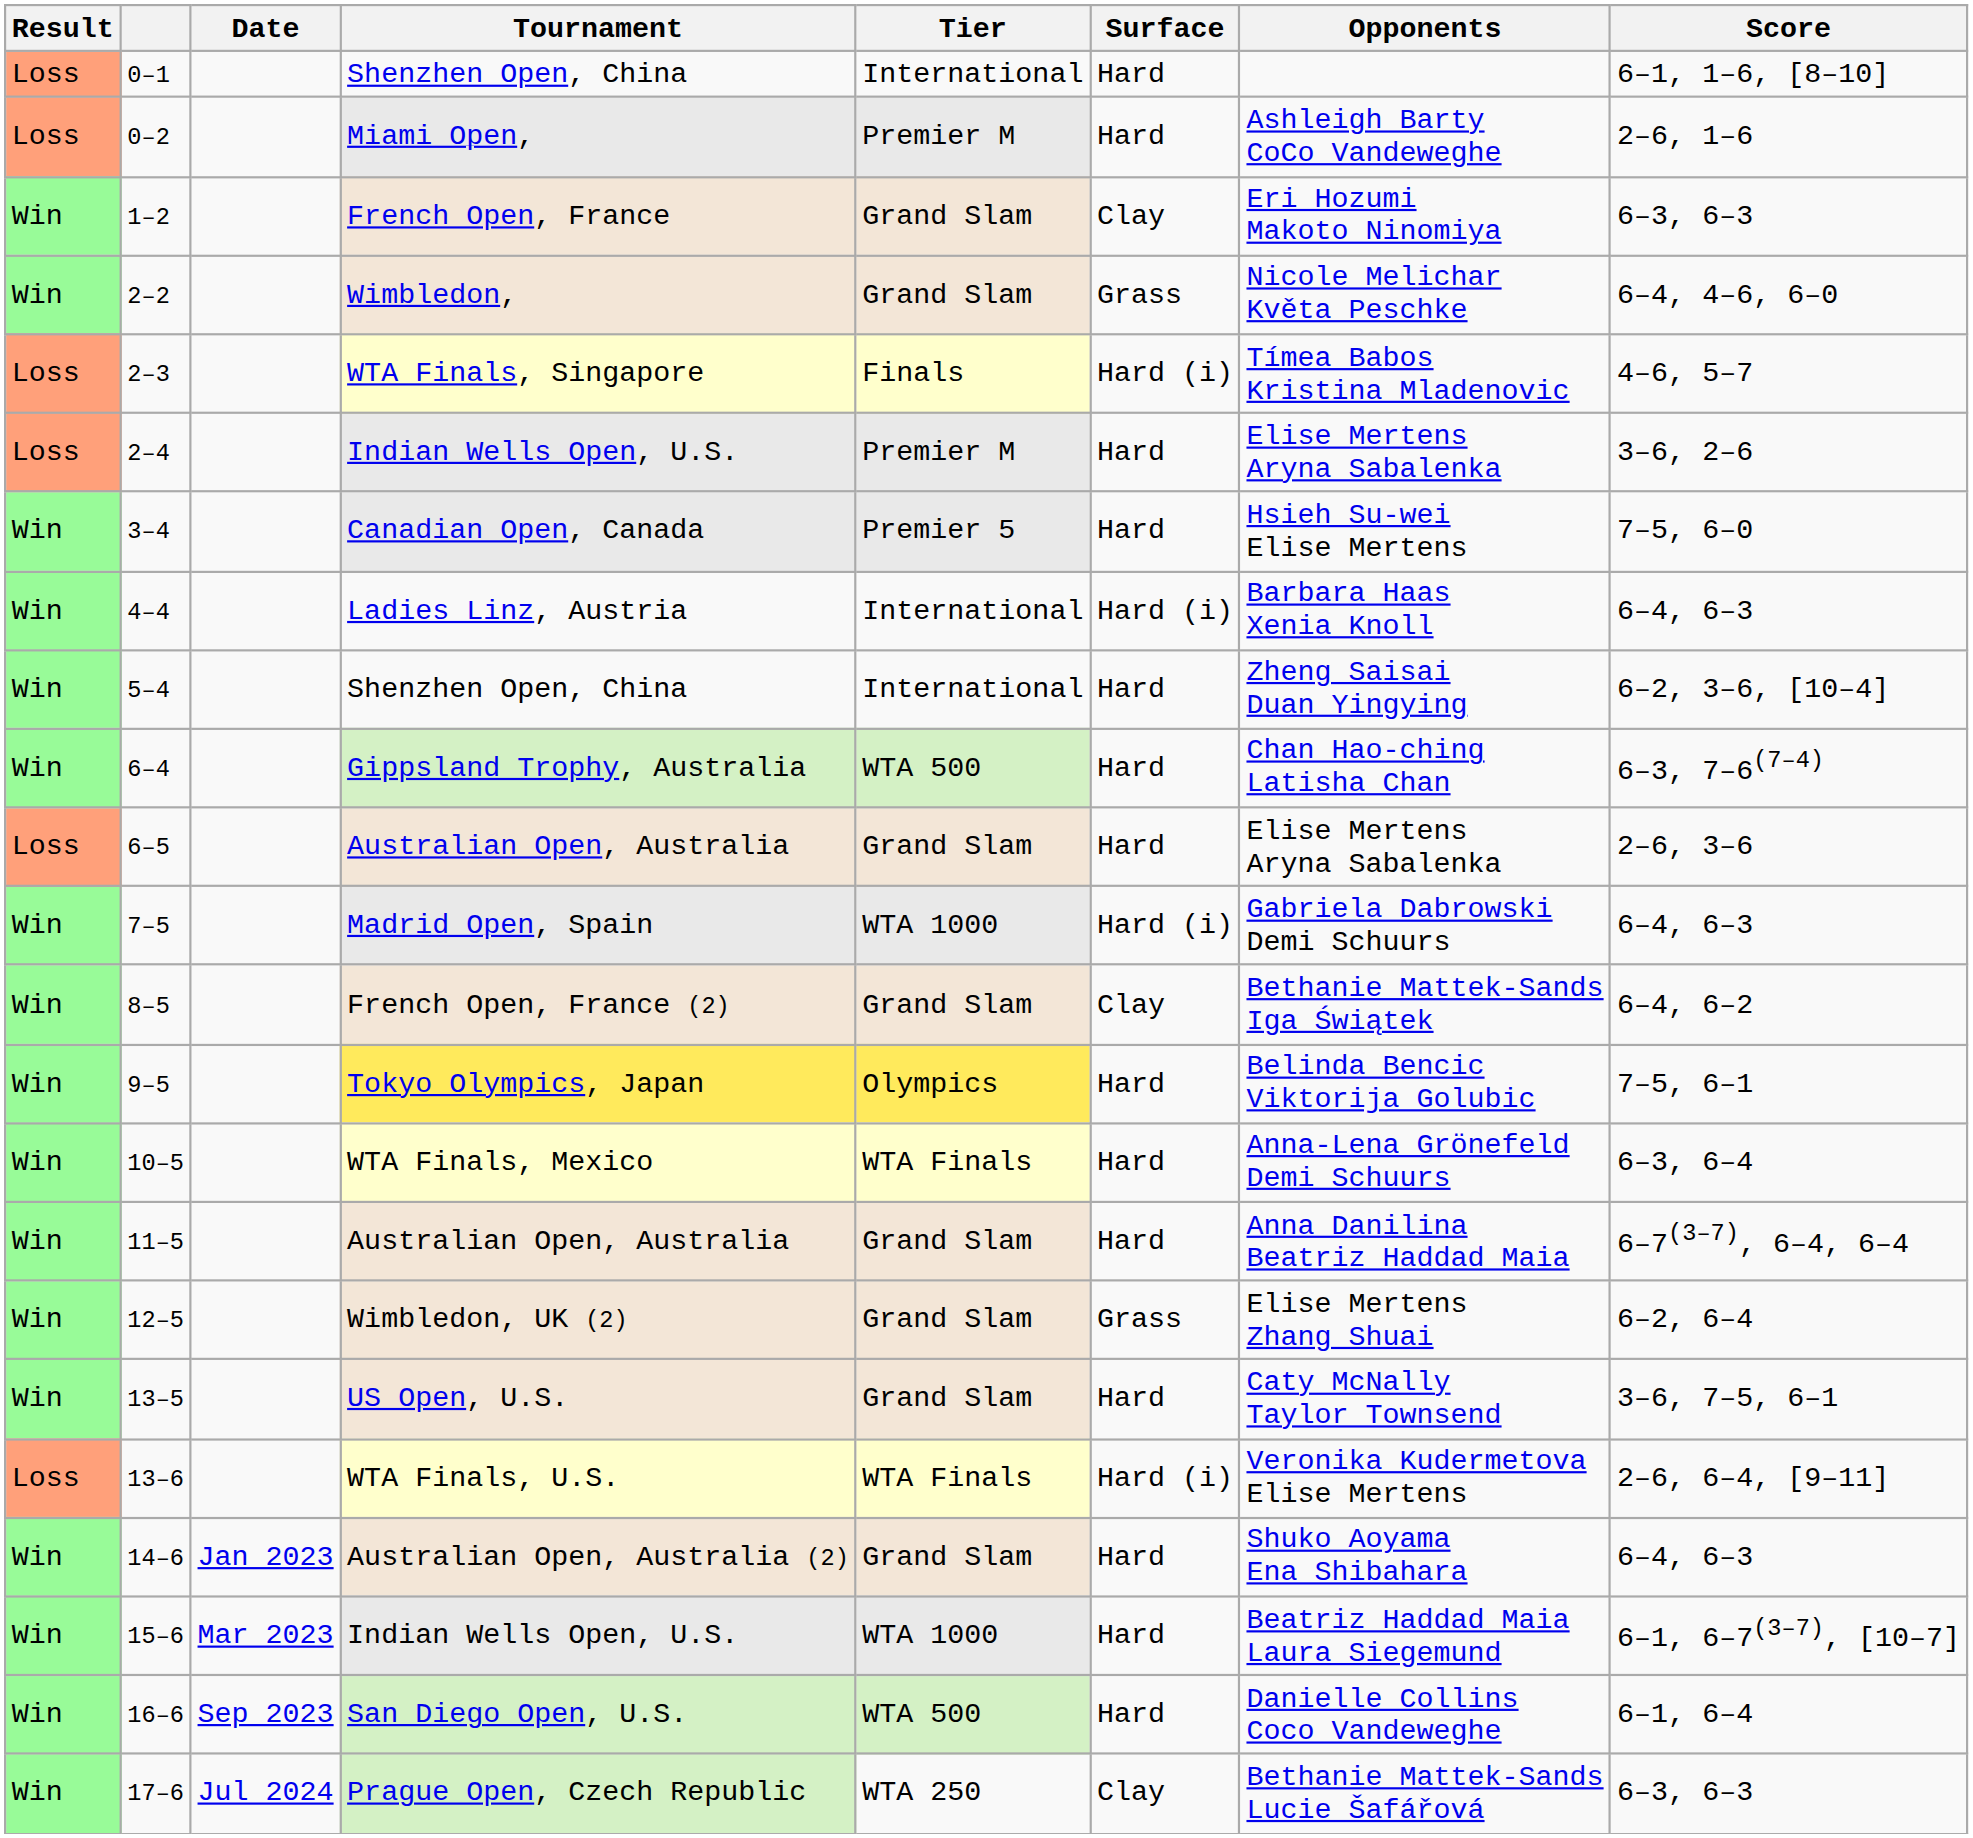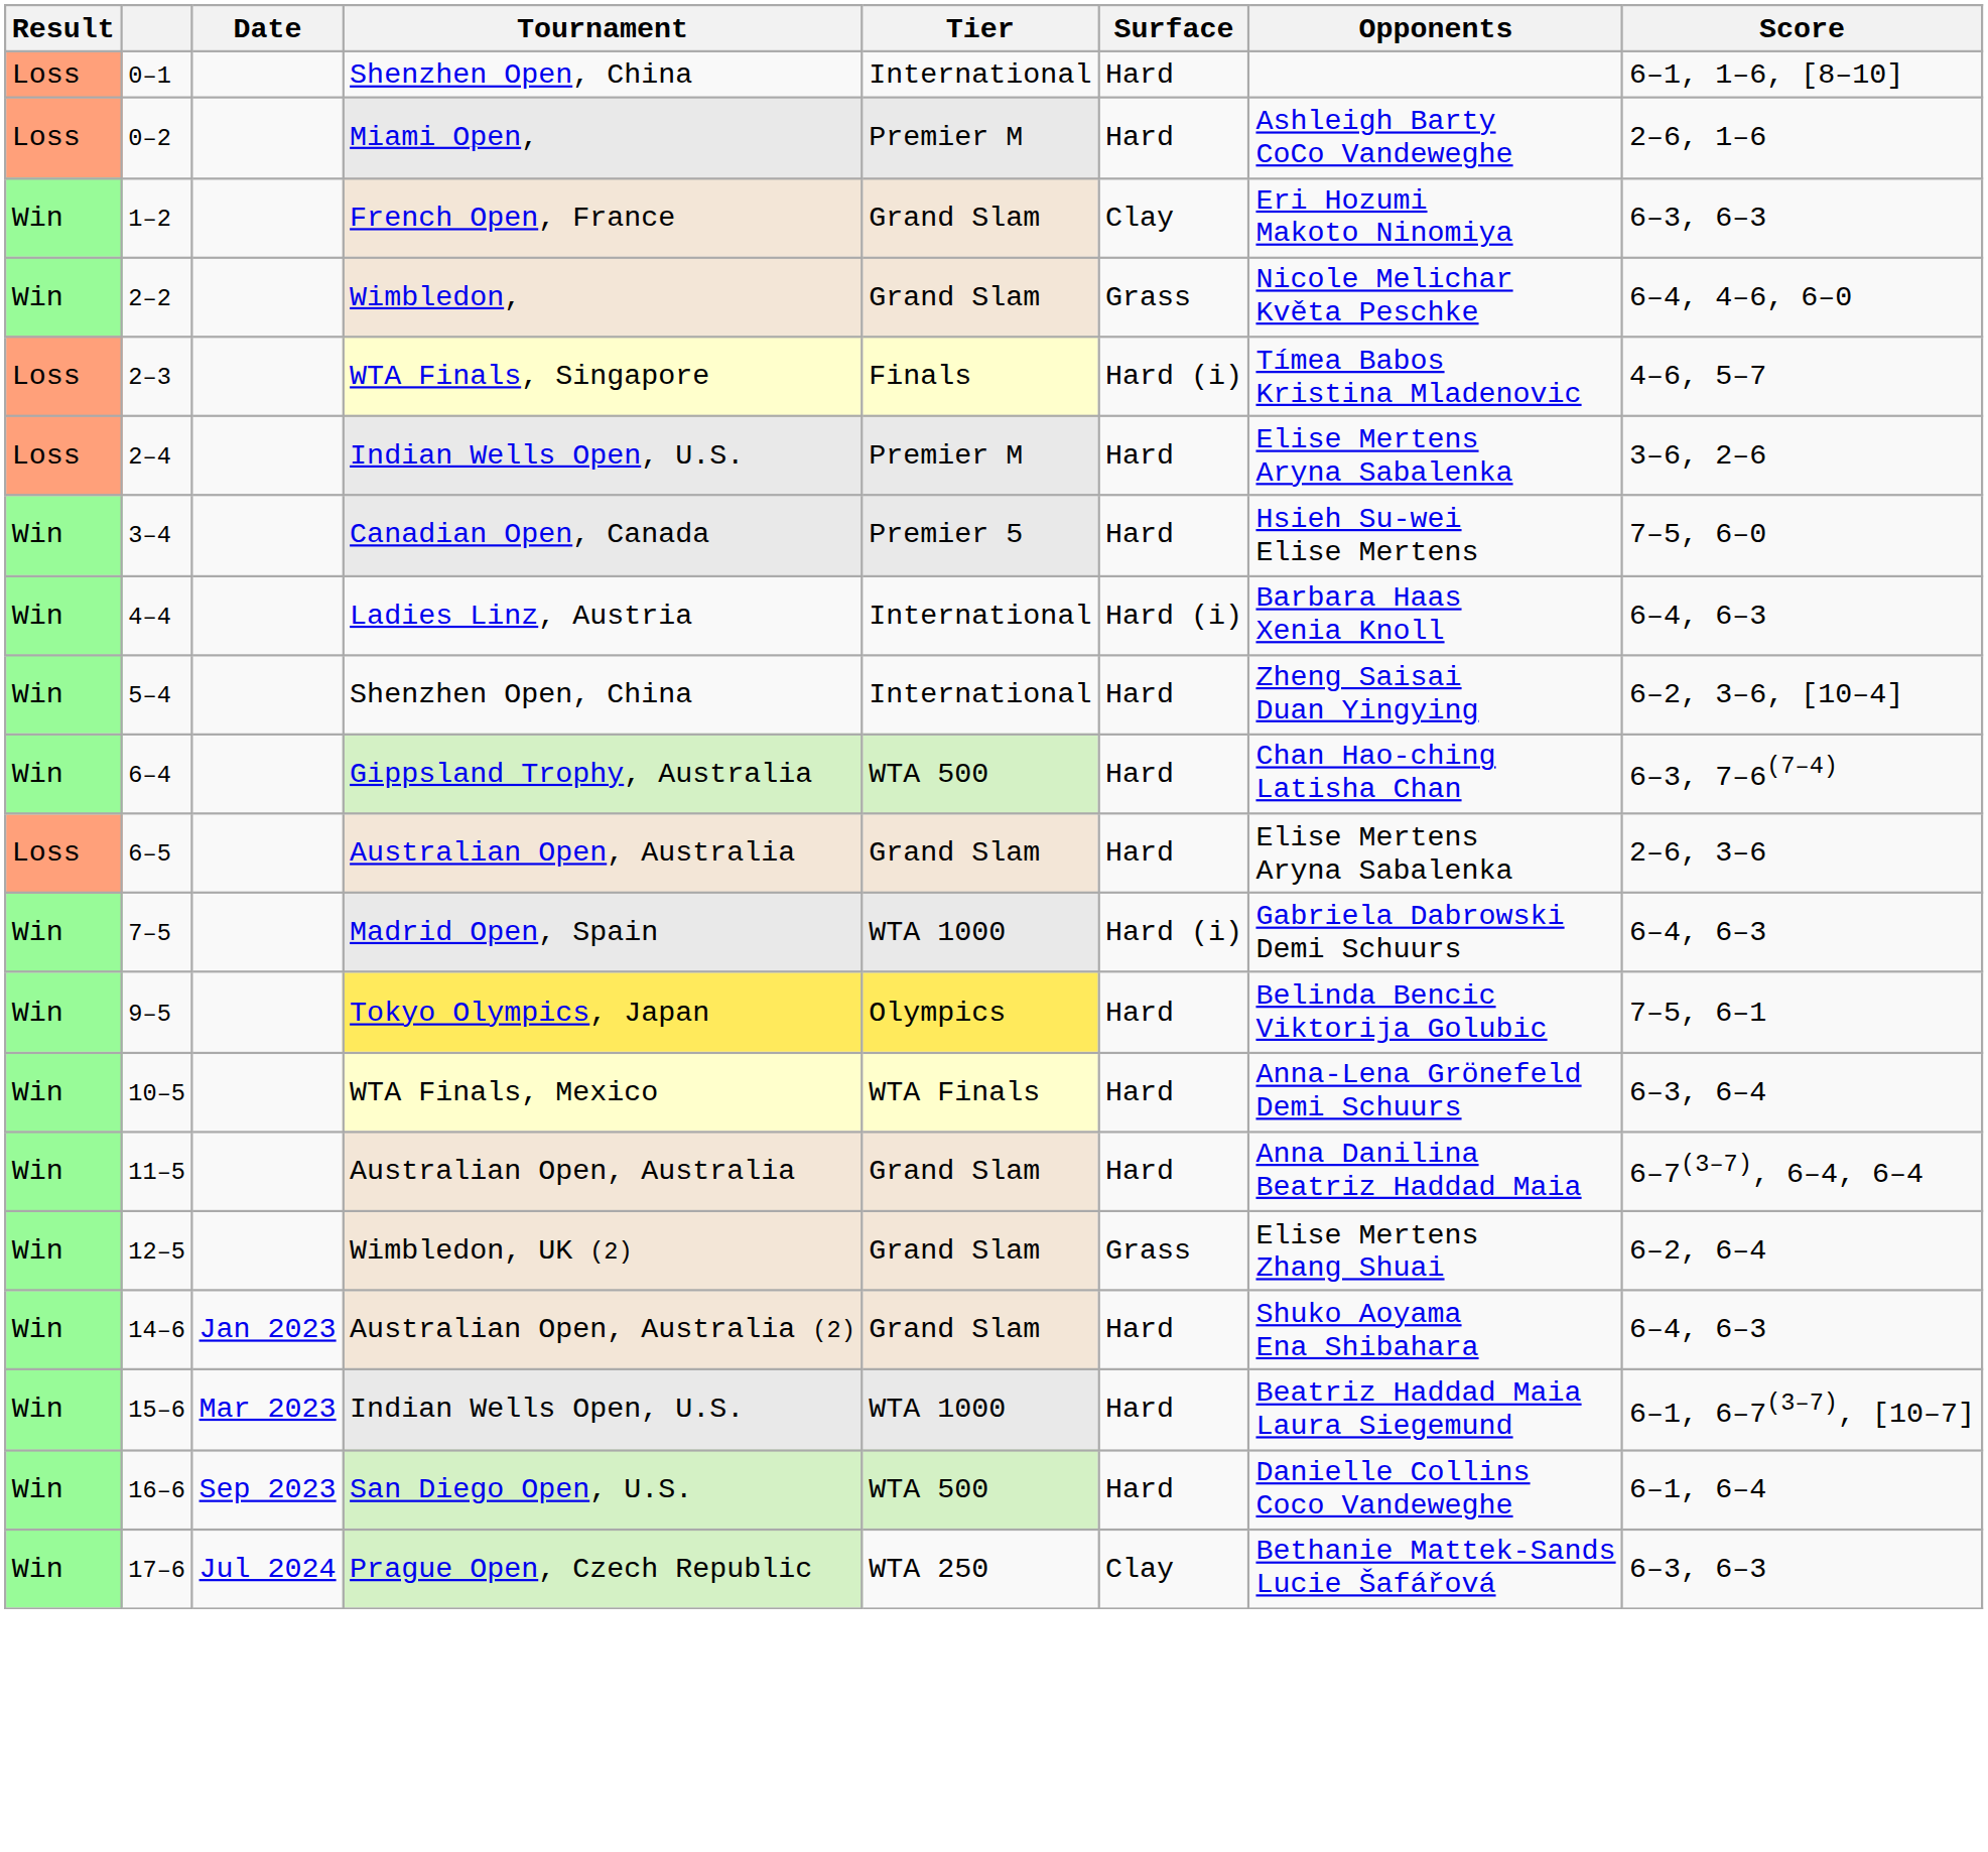- row: Win | 8–5 | French Open, France (2) | Grand Slam | Clay | Bethanie Mattek-Sands Iga Świątek | 6–4, 6–2
- row: Win | 13–5 | US Open, U.S. | Grand Slam | Hard | Caty McNally Taylor Townsend | 3–6, 7–5, 6–1
- row: Loss | 13–6 | WTA Finals, U.S. | WTA Finals | Hard (i) | Veronika Kudermetova Elise Mertens | 2–6, 6–4, [9–11]
